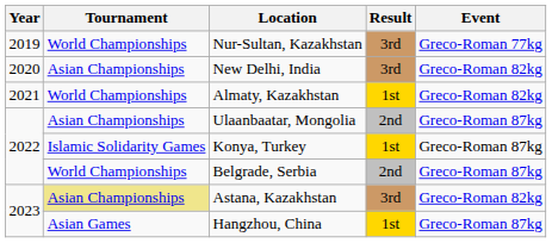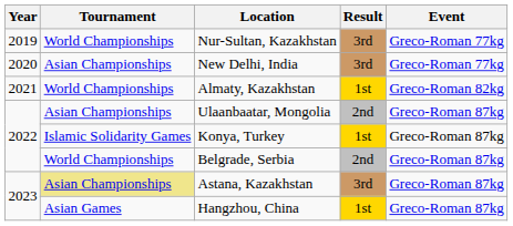New Delhi, India | Event: Greco-Roman 82kg -> Greco-Roman 77kg
Astana, Kazakhstan | Event: Greco-Roman 82kg -> Greco-Roman 87kg
